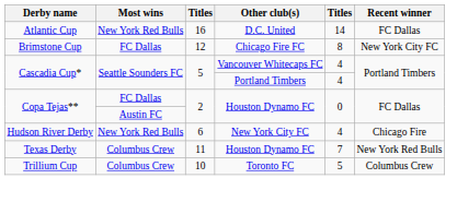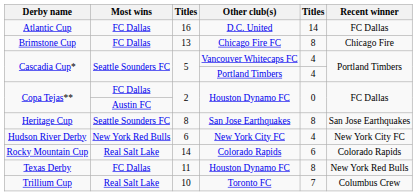Atlantic Cup | Most wins: New York Red Bulls -> FC Dallas
Brimstone Cup | column 3: 12 -> 13
Brimstone Cup | Recent winner: New York City FC -> Chicago Fire
+ row: Heritage Cup | Seattle Sounders FC | 8 | San Jose Earthquakes | 8 | San Jose Earthquakes
Hudson River Derby | Recent winner: Chicago Fire -> New York City FC
+ row: Rocky Mountain Cup | Real Salt Lake | 14 | Colorado Rapids | 6 | Colorado Rapids
Texas Derby | Most wins: Columbus Crew -> FC Dallas
Texas Derby | column 5: 7 -> 8
Trillium Cup | Most wins: Columbus Crew -> Real Salt Lake
Trillium Cup | column 5: 5 -> 7
